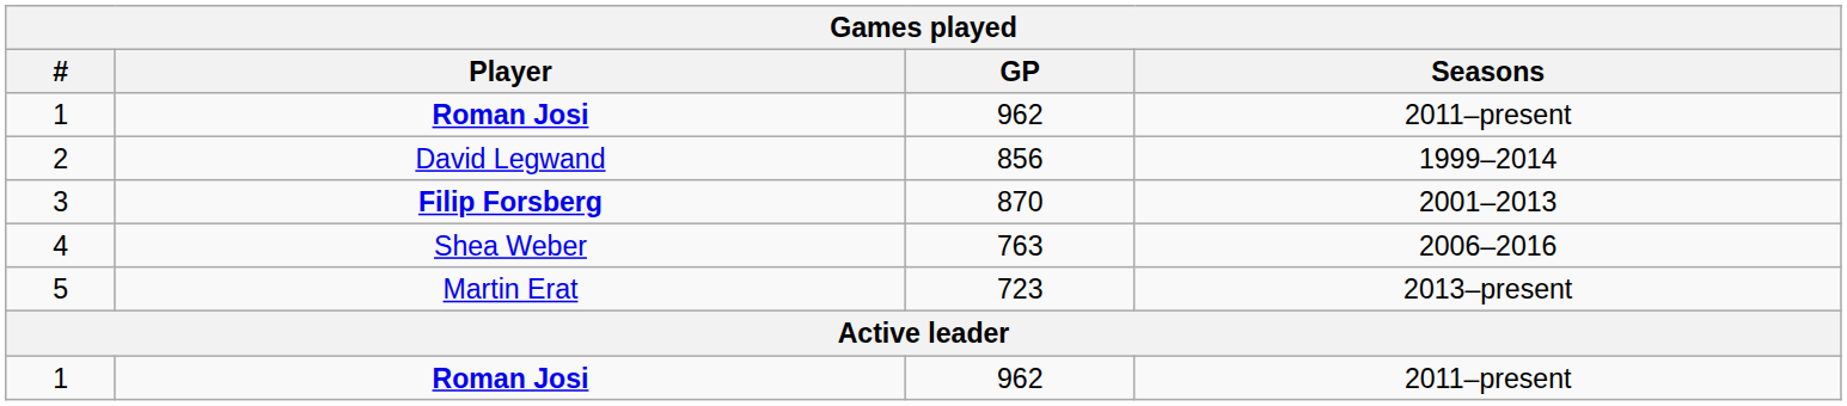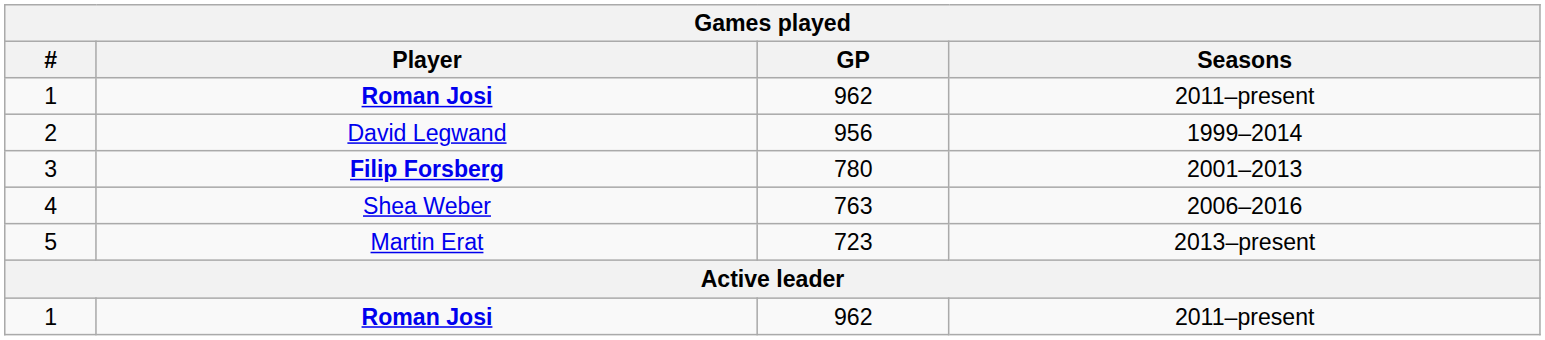2 | GP: 856 -> 956
3 | GP: 870 -> 780
